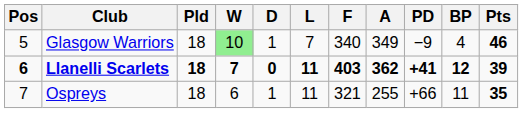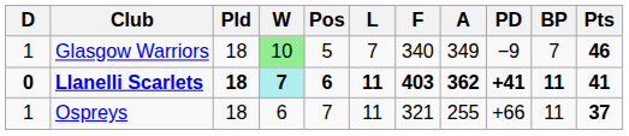columns swapped: Pos <-> D
Glasgow Warriors | BP: 4 -> 7
Llanelli Scarlets | W: no background -> paleturquoise background
Llanelli Scarlets | BP: 12 -> 11
Llanelli Scarlets | Pts: 39 -> 41
Ospreys | Pts: 35 -> 37
